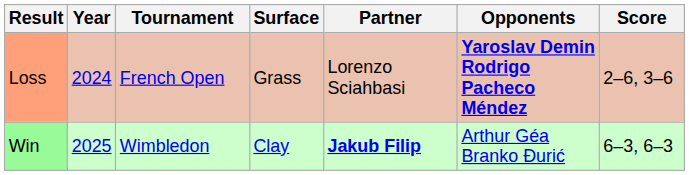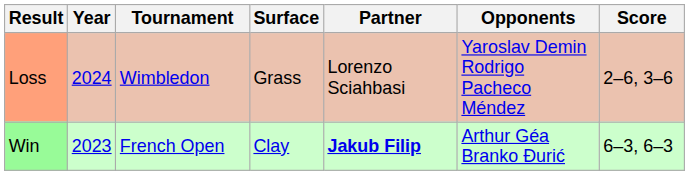Loss | Tournament: French Open -> Wimbledon
Loss | Opponents: bold -> normal
Win | Year: 2025 -> 2023
Win | Tournament: Wimbledon -> French Open
